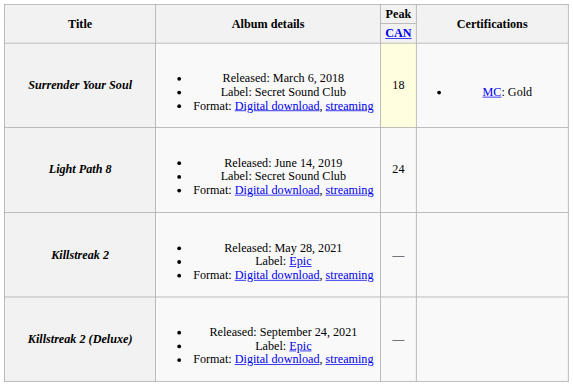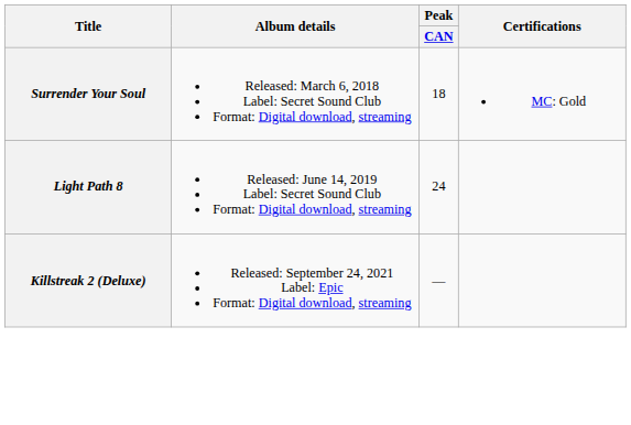Surrender Your Soul | Peak / CAN: lightyellow background -> no background
- row: Killstreak 2 | Released: May 28, 2021 Label: Epic Format: Digital download, streaming | —
